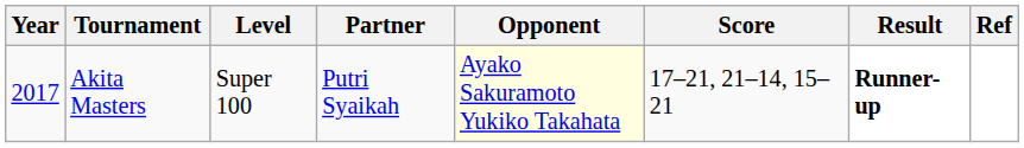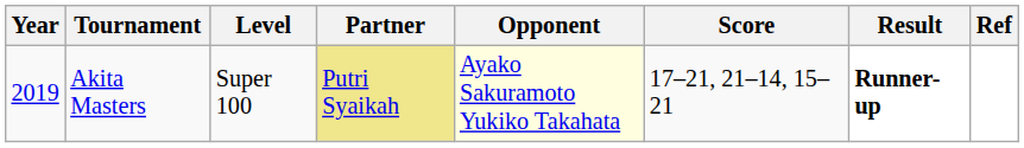Akita Masters | Year: 2017 -> 2019
Akita Masters | Partner: no background -> khaki background
